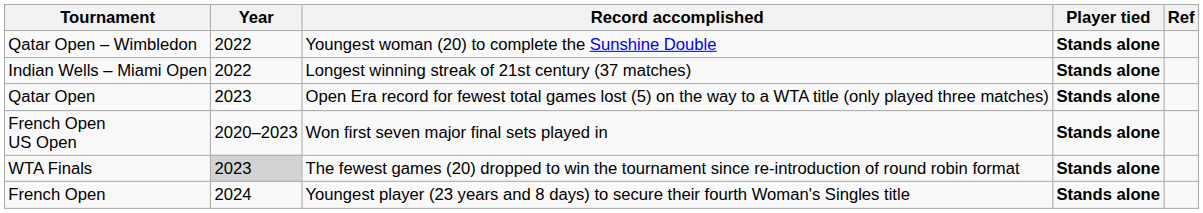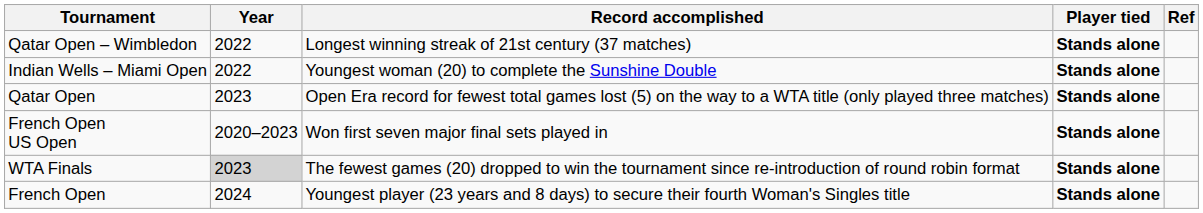Qatar Open – Wimbledon | Record accomplished: Youngest woman (20) to complete the Sunshine Double -> Longest winning streak of 21st century (37 matches)
Indian Wells – Miami Open | Record accomplished: Longest winning streak of 21st century (37 matches) -> Youngest woman (20) to complete the Sunshine Double
